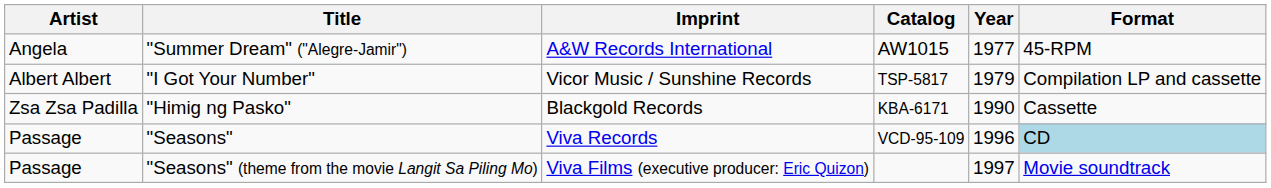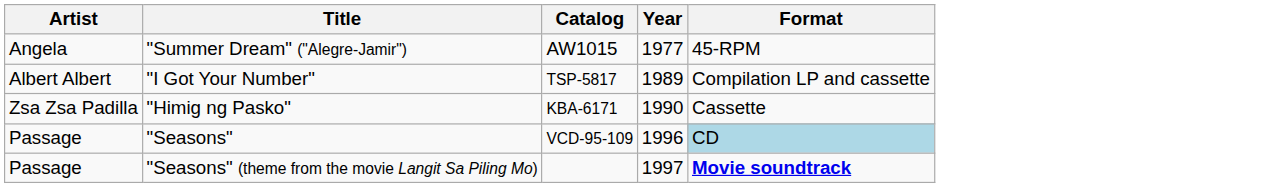- column: Imprint | A&W Records International | Vicor Music / Sunshine Records | Blackgold Records | Viva Records | Viva Films (executive producer: Eric Quizon)
"I Got Your Number" | Year: 1979 -> 1989
"Seasons" (theme from the movie Langit Sa Piling Mo) | Format: normal -> bold
